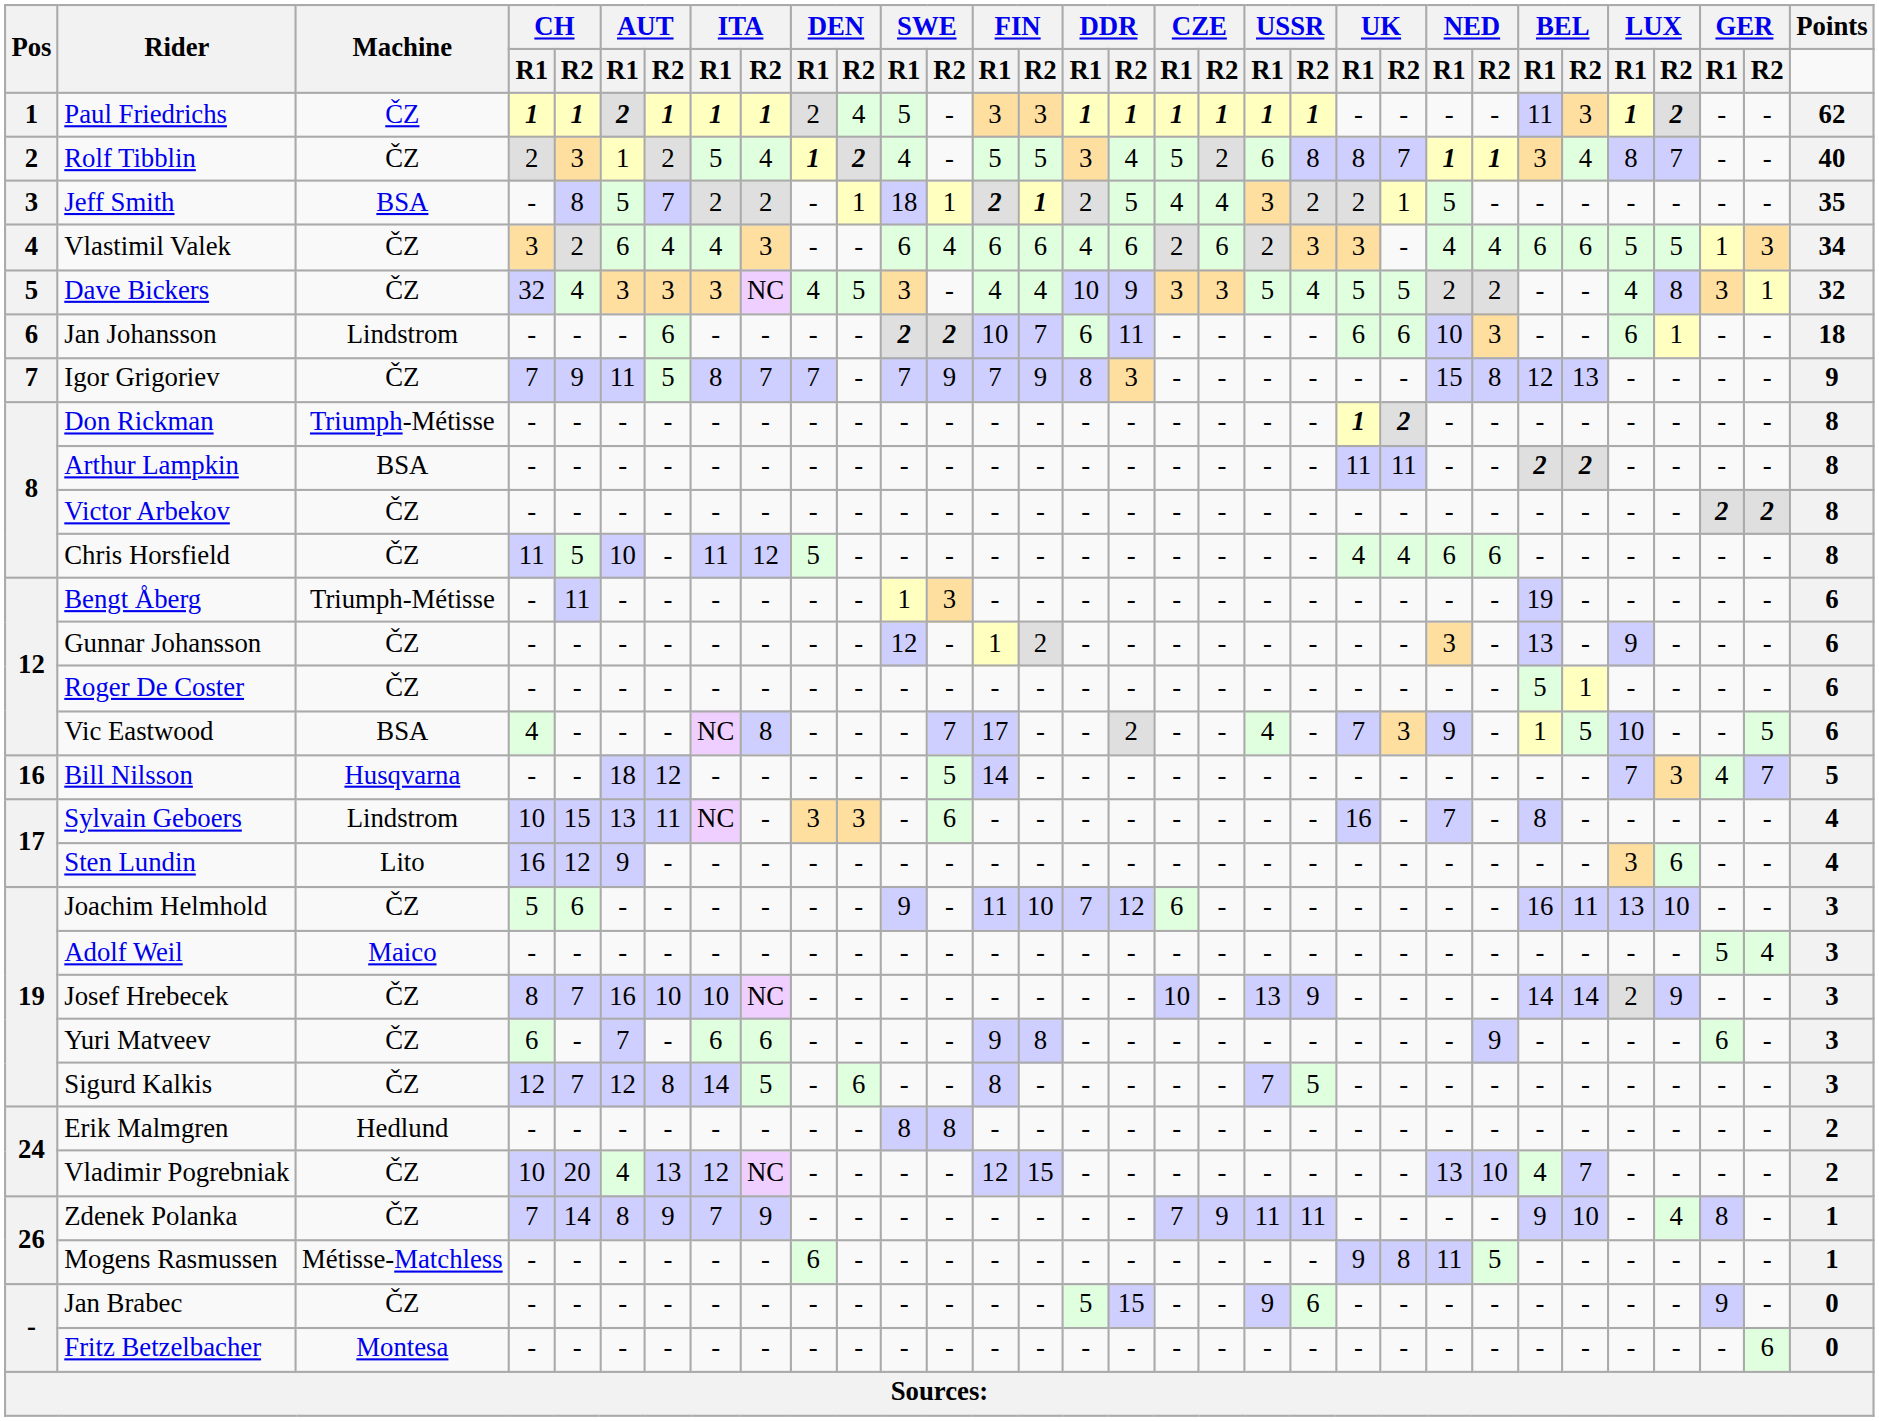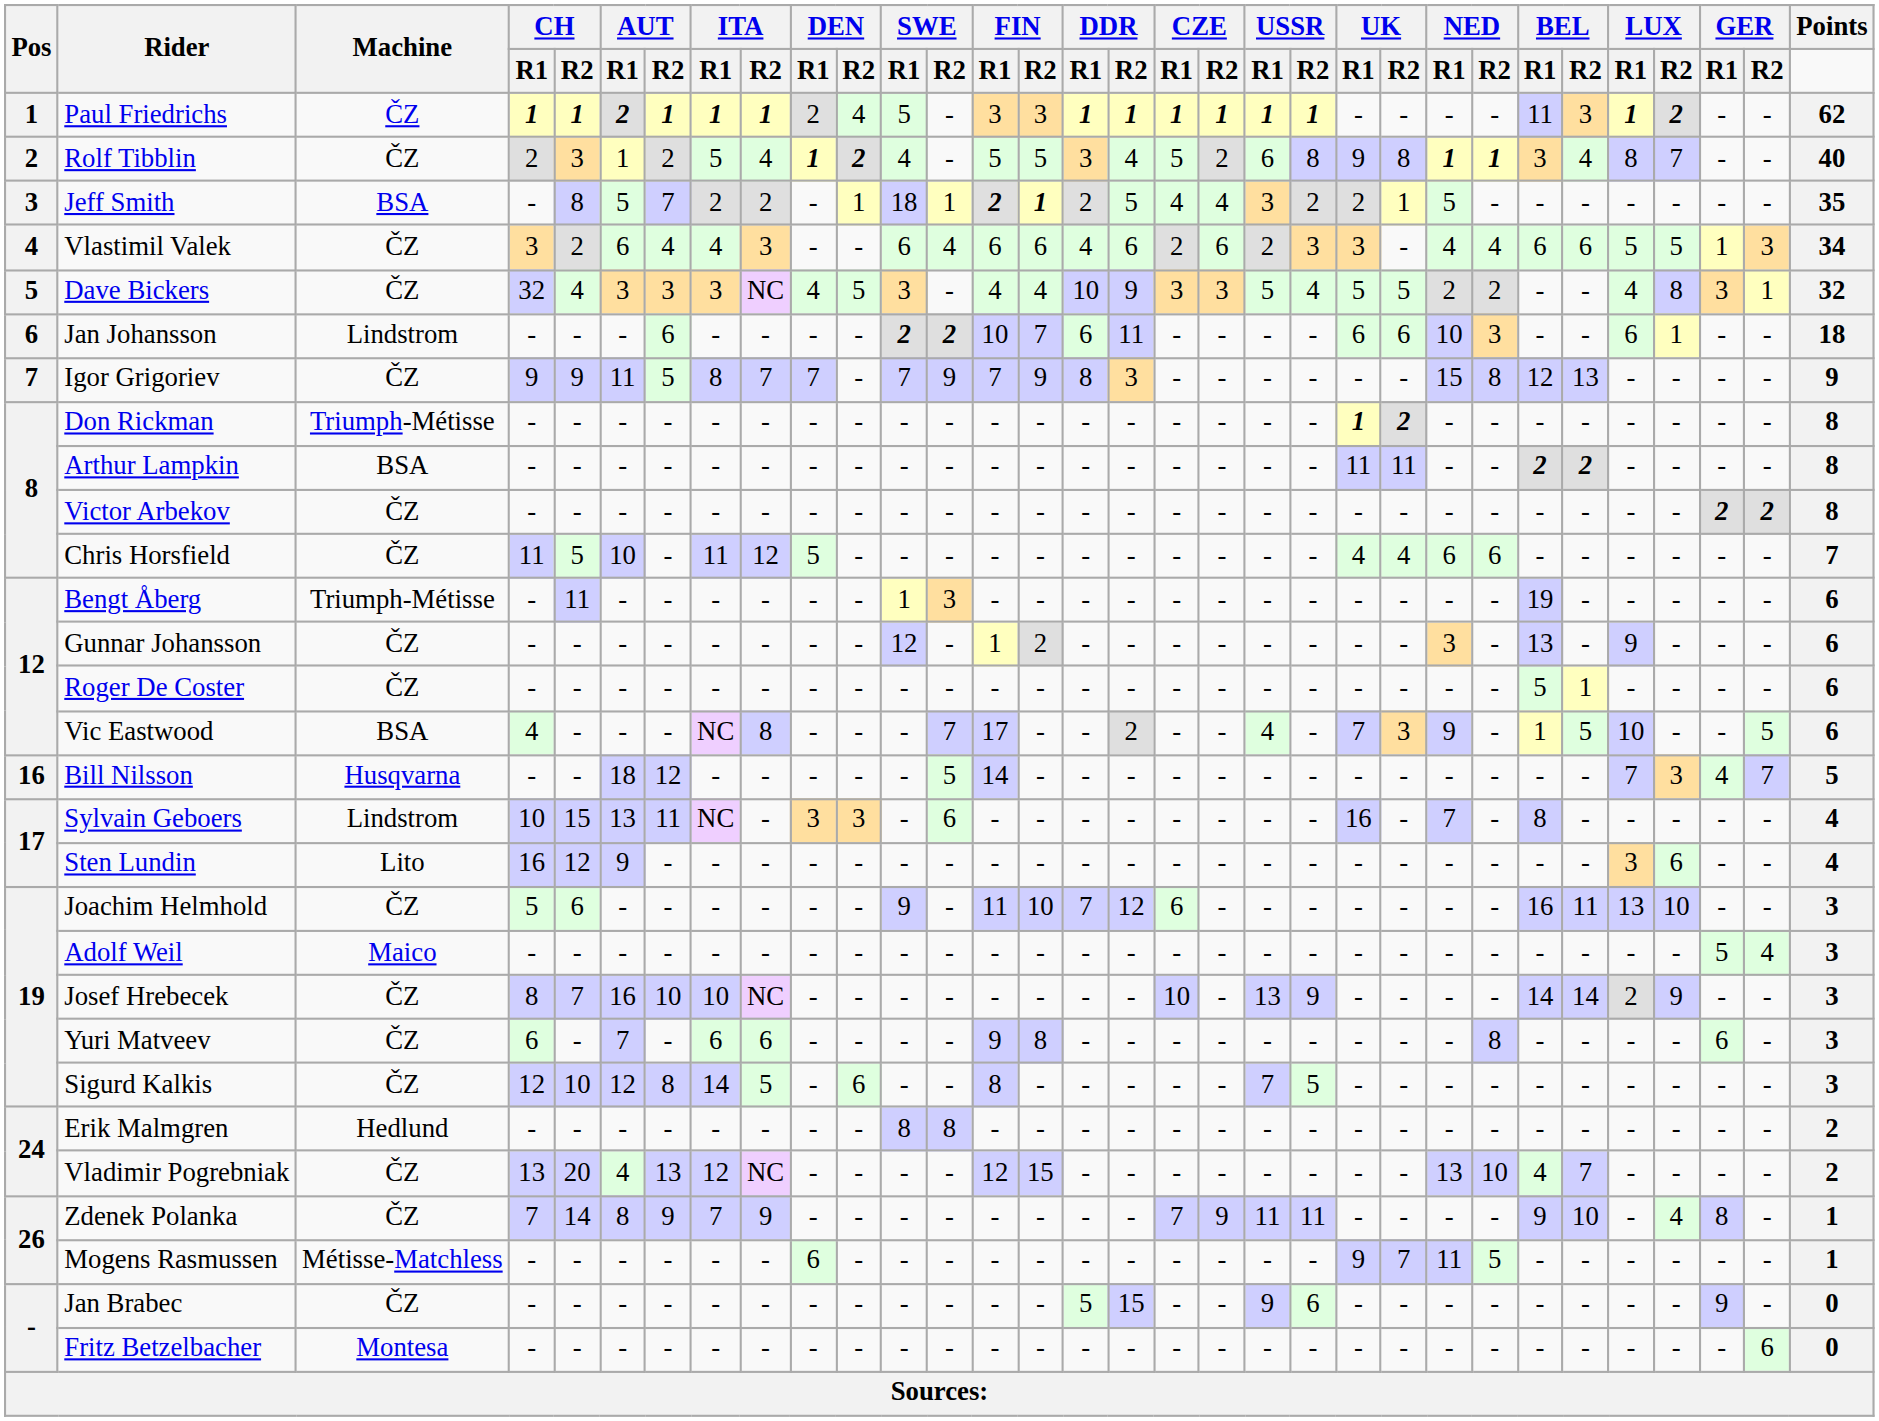Rolf Tibblin | UK / R1: 8 -> 9
Rolf Tibblin | UK / R2: 7 -> 8
Igor Grigoriev | CH / R1: 7 -> 9
Chris Horsfield | Points: 8 -> 7
Yuri Matveev | NED / R2: 9 -> 8
Sigurd Kalkis | CH / R2: 7 -> 10
Vladimir Pogrebniak | CH / R1: 10 -> 13
Mogens Rasmussen | UK / R2: 8 -> 7
